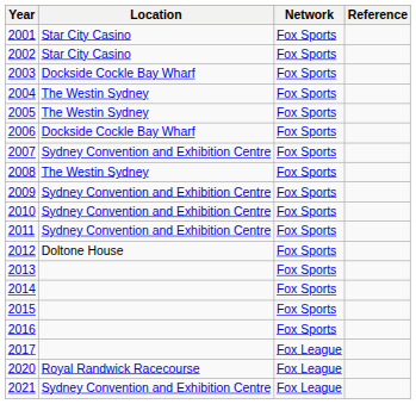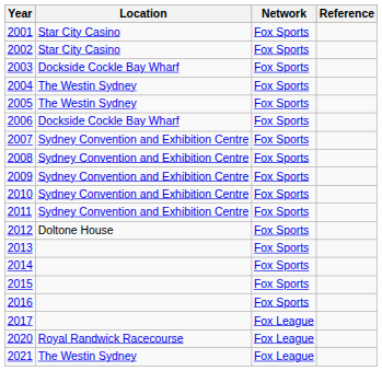2008 | Location: The Westin Sydney -> Sydney Convention and Exhibition Centre
2021 | Location: Sydney Convention and Exhibition Centre -> The Westin Sydney
